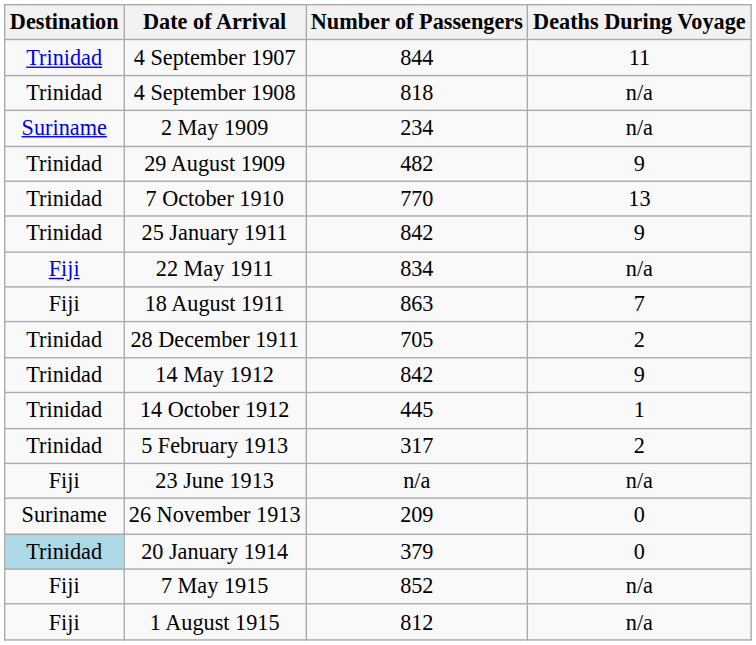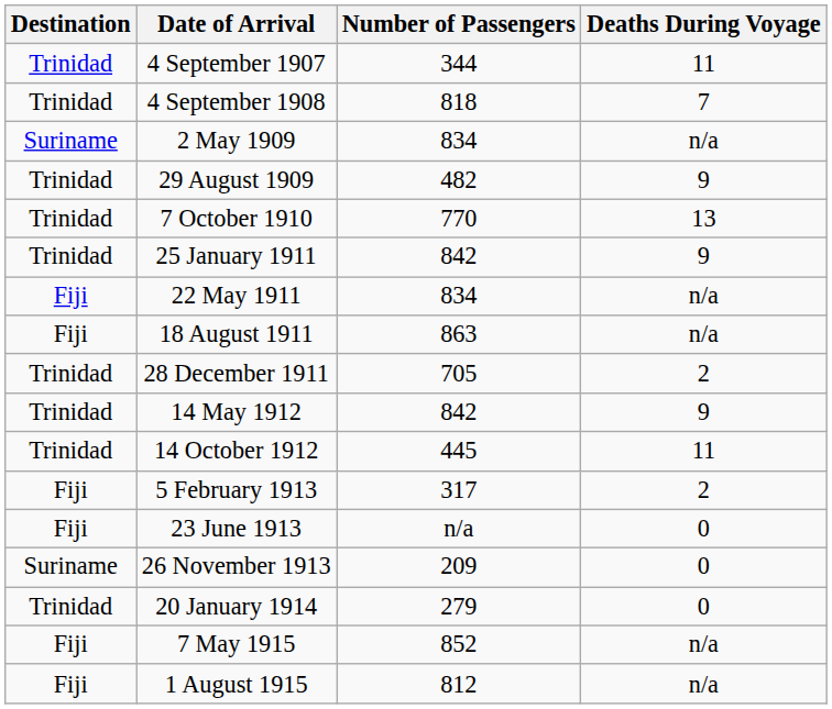4 September 1907 | Number of Passengers: 844 -> 344
4 September 1908 | Deaths During Voyage: n/a -> 7
2 May 1909 | Number of Passengers: 234 -> 834
18 August 1911 | Deaths During Voyage: 7 -> n/a
14 October 1912 | Deaths During Voyage: 1 -> 11
5 February 1913 | Destination: Trinidad -> Fiji
23 June 1913 | Deaths During Voyage: n/a -> 0
20 January 1914 | Destination: lightblue background -> no background
20 January 1914 | Number of Passengers: 379 -> 279
